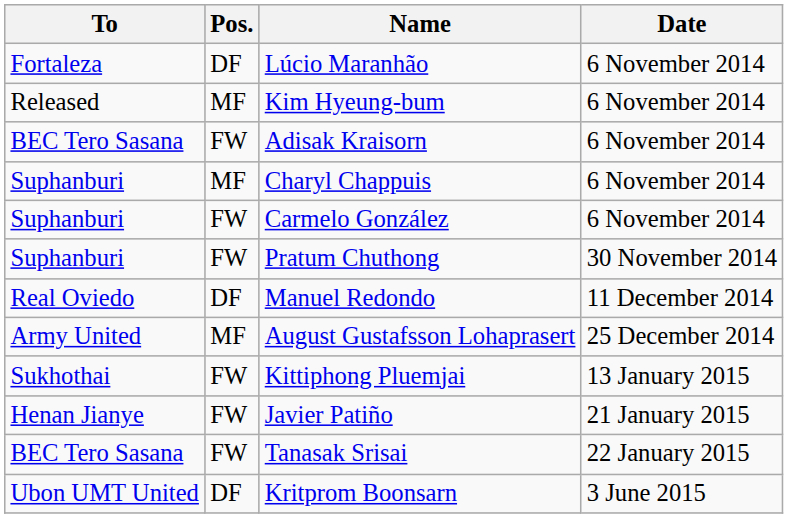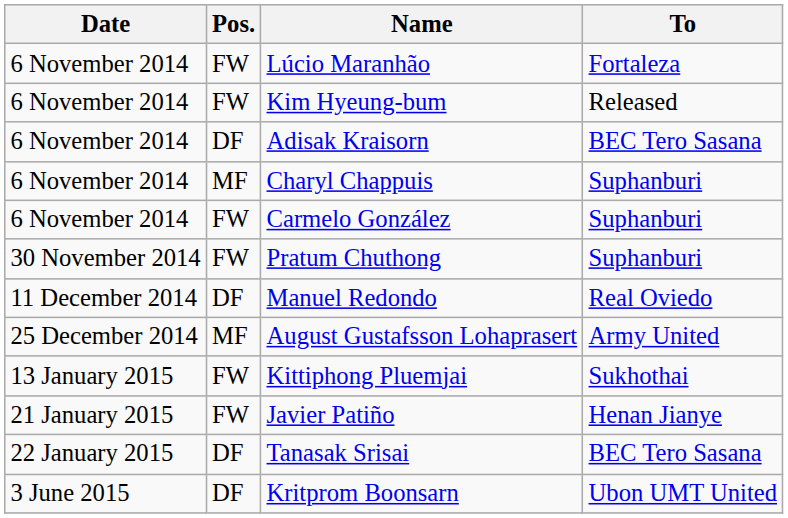columns swapped: Date <-> To
Lúcio Maranhão | Pos.: DF -> FW
Kim Hyeung-bum | Pos.: MF -> FW
Adisak Kraisorn | Pos.: FW -> DF
Tanasak Srisai | Pos.: FW -> DF
